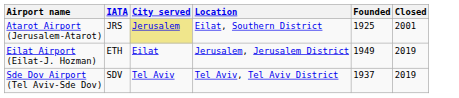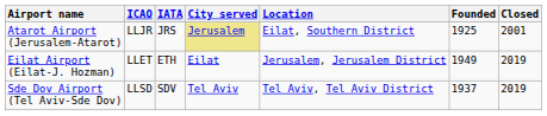+ column: ICAO | LLJR | LLET | LLSD
